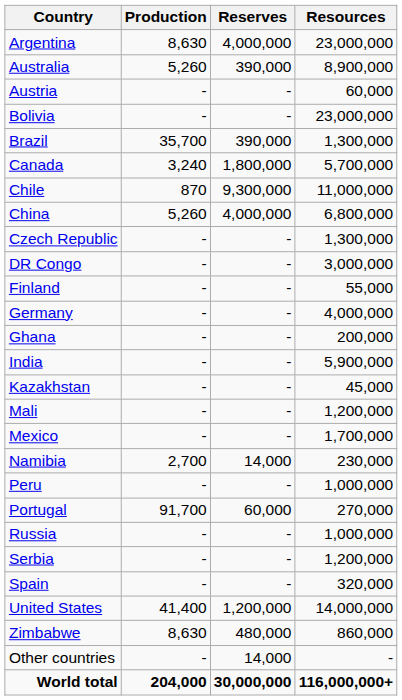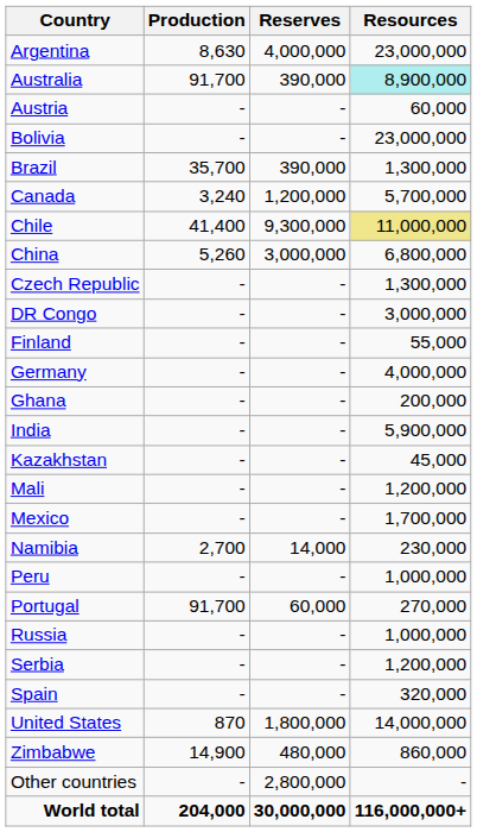Australia | Production: 5,260 -> 91,700
Australia | Resources: no background -> paleturquoise background
Canada | Reserves: 1,800,000 -> 1,200,000
Chile | Production: 870 -> 41,400
Chile | Resources: no background -> khaki background
China | Reserves: 4,000,000 -> 3,000,000
United States | Production: 41,400 -> 870
United States | Reserves: 1,200,000 -> 1,800,000
Zimbabwe | Production: 8,630 -> 14,900
Other countries | Reserves: 14,000 -> 2,800,000
